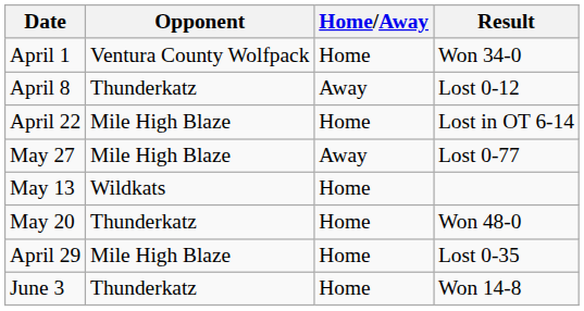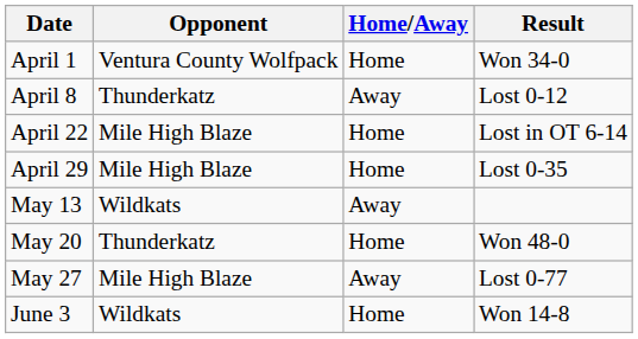rows swapped: April 29 <-> May 27
May 13 | Home/Away: Home -> Away
June 3 | Opponent: Thunderkatz -> Wildkats
